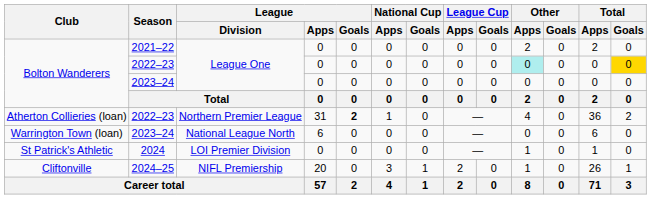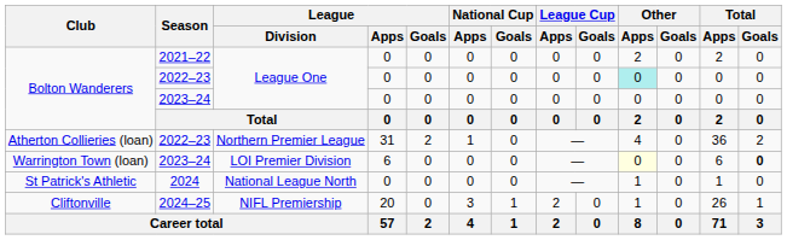Bolton Wanderers / 2022–23 | Total / Goals: gold background -> no background
Atherton Collieries (loan) | League / Goals: bold -> normal
Warrington Town (loan) | League / Division: National League North -> LOI Premier Division
Warrington Town (loan) | Other / Apps: no background -> lightyellow background
Warrington Town (loan) | Total / Goals: normal -> bold
St Patrick's Athletic | League / Division: LOI Premier Division -> National League North
